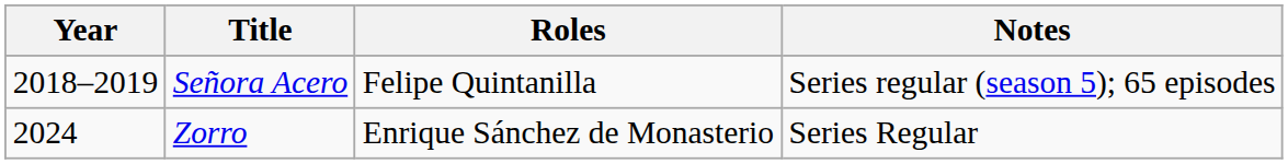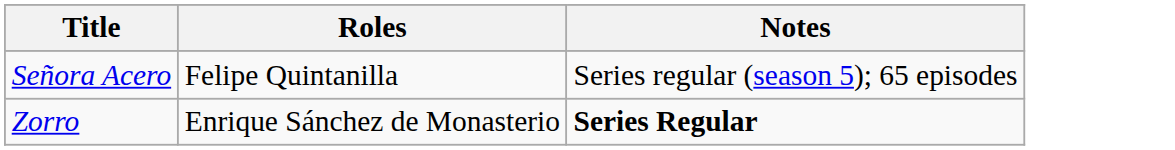- column: Year | 2018–2019 | 2024
Zorro | Notes: normal -> bold
